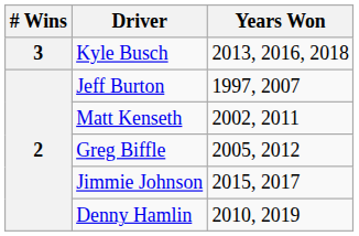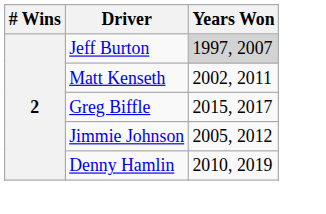- row: 3 | Kyle Busch | 2013, 2016, 2018
Jeff Burton | Years Won: no background -> lightgrey background
Greg Biffle | Years Won: 2005, 2012 -> 2015, 2017
Jimmie Johnson | Years Won: 2015, 2017 -> 2005, 2012
